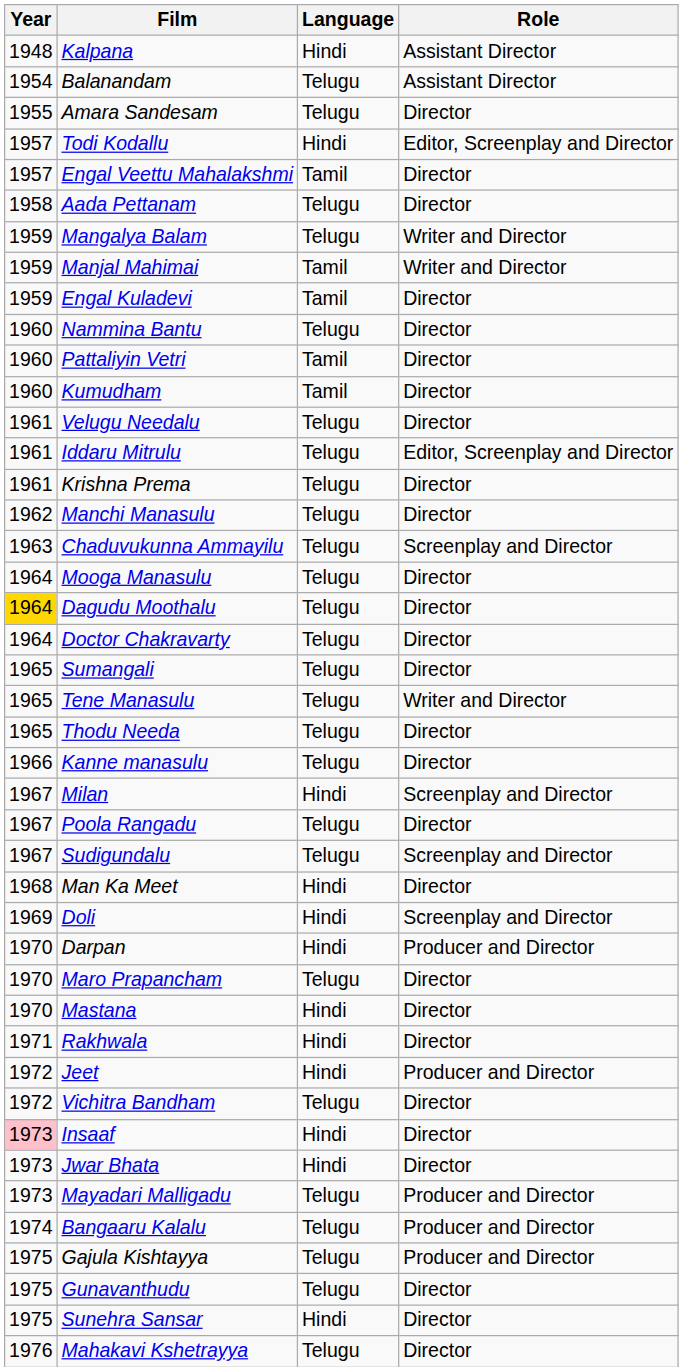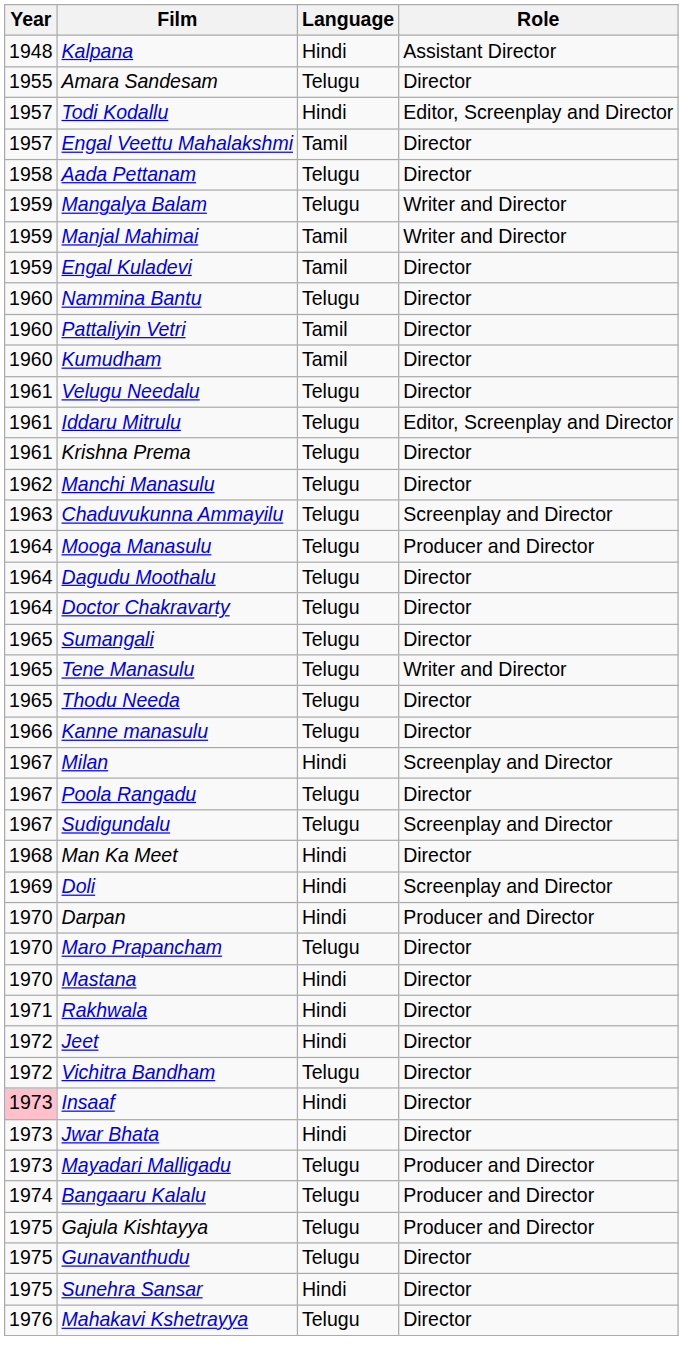- row: 1954 | Balanandam | Telugu | Assistant Director
Mooga Manasulu | Role: Director -> Producer and Director
Dagudu Moothalu | Year: gold background -> no background
Jeet | Role: Producer and Director -> Director
